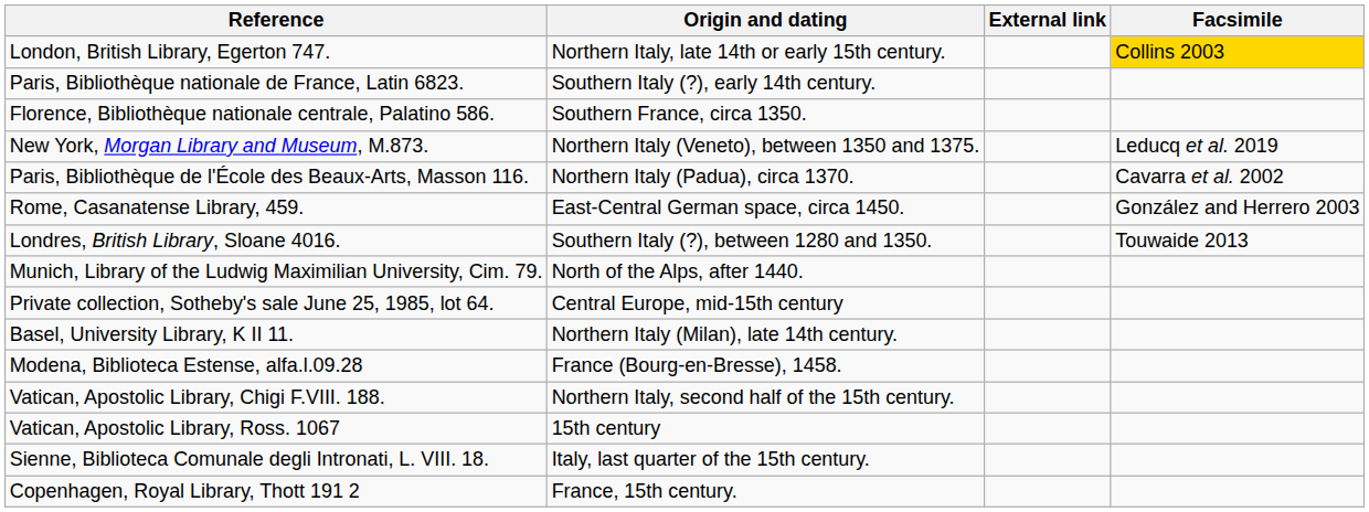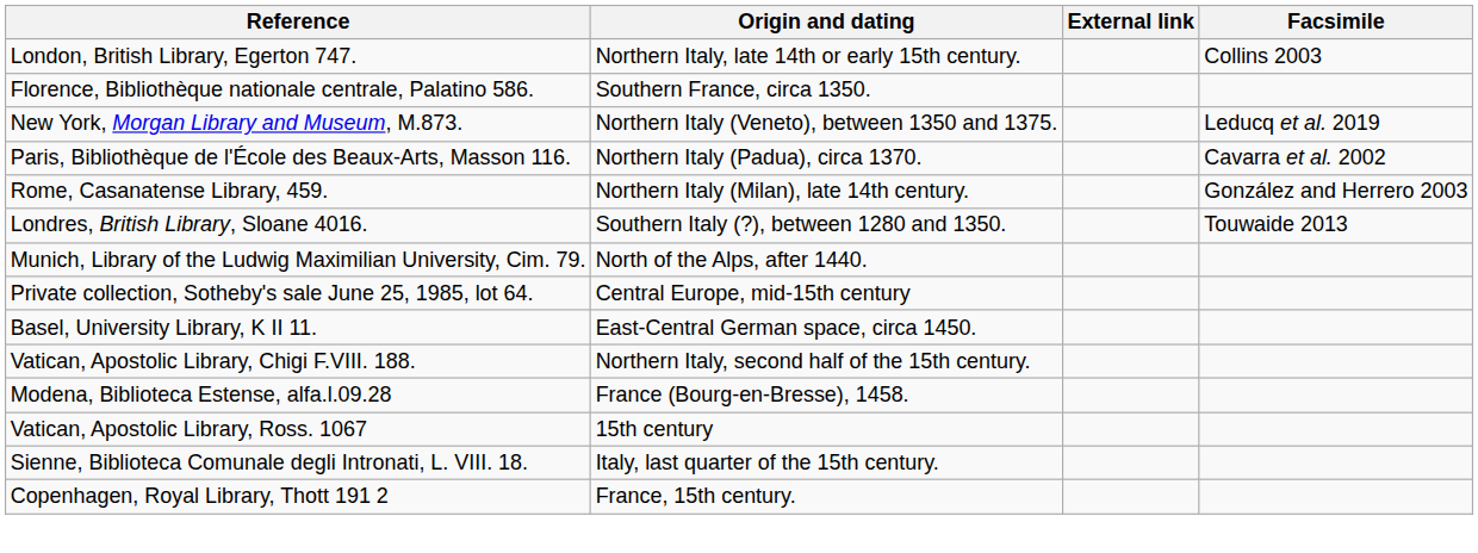London, British Library, Egerton 747. | Facsimile: gold background -> no background
- row: Paris, Bibliothèque nationale de France, Latin 6823. | Southern Italy (?), early 14th century.
Rome, Casanatense Library, 459. | Origin and dating: East-Central German space, circa 1450. -> Northern Italy (Milan), late 14th century.
Basel, University Library, K II 11. | Origin and dating: Northern Italy (Milan), late 14th century. -> East-Central German space, circa 1450.
rows swapped: Modena, Biblioteca Estense, alfa.l.09.28 <-> Vatican, Apostolic Library, Chigi F.VIII. 188.
